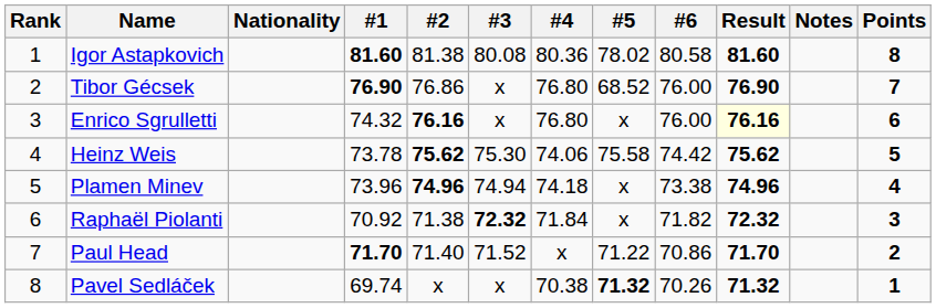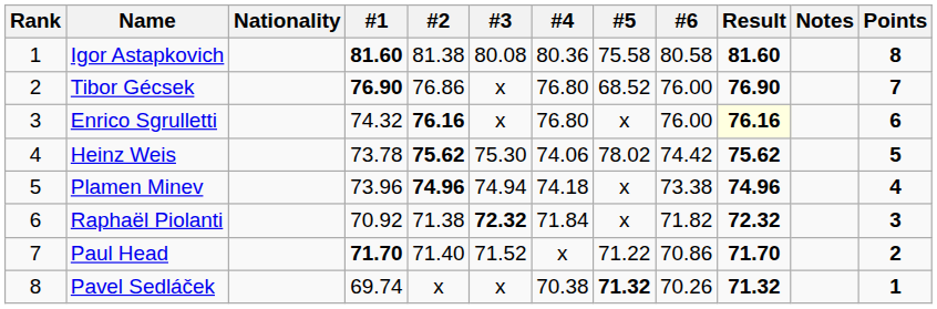Igor Astapkovich | #5: 78.02 -> 75.58
Heinz Weis | #5: 75.58 -> 78.02
